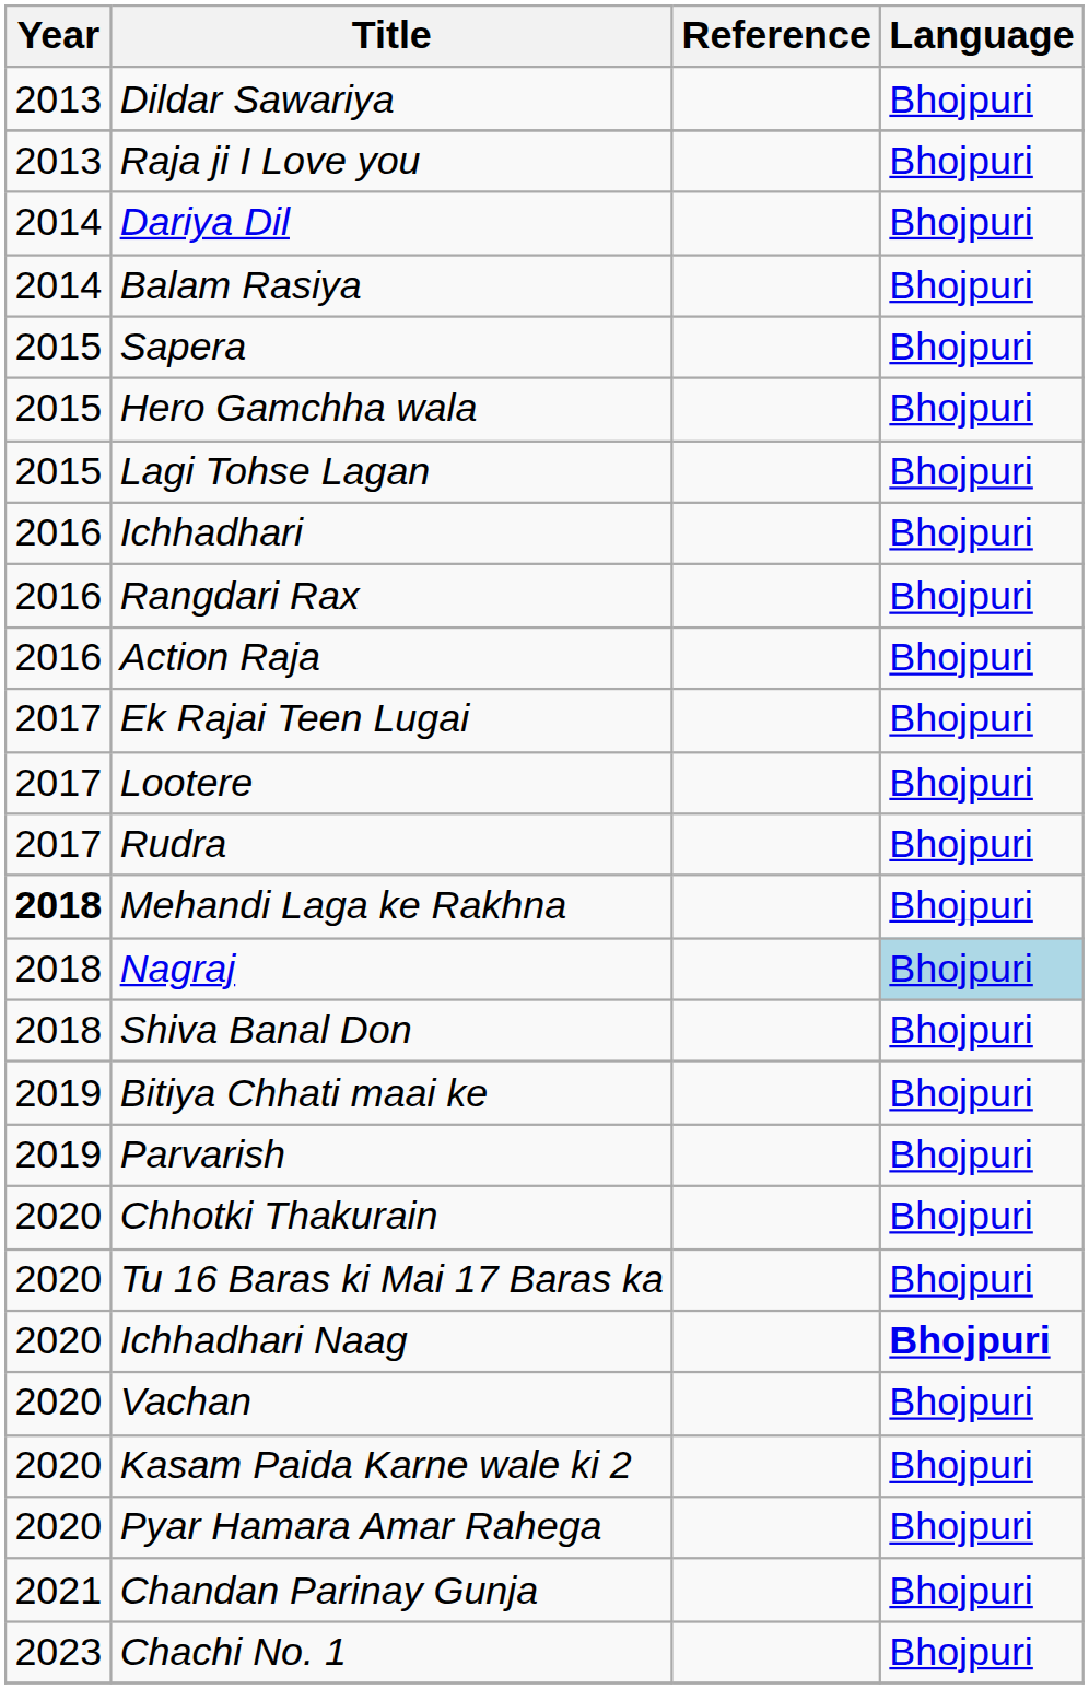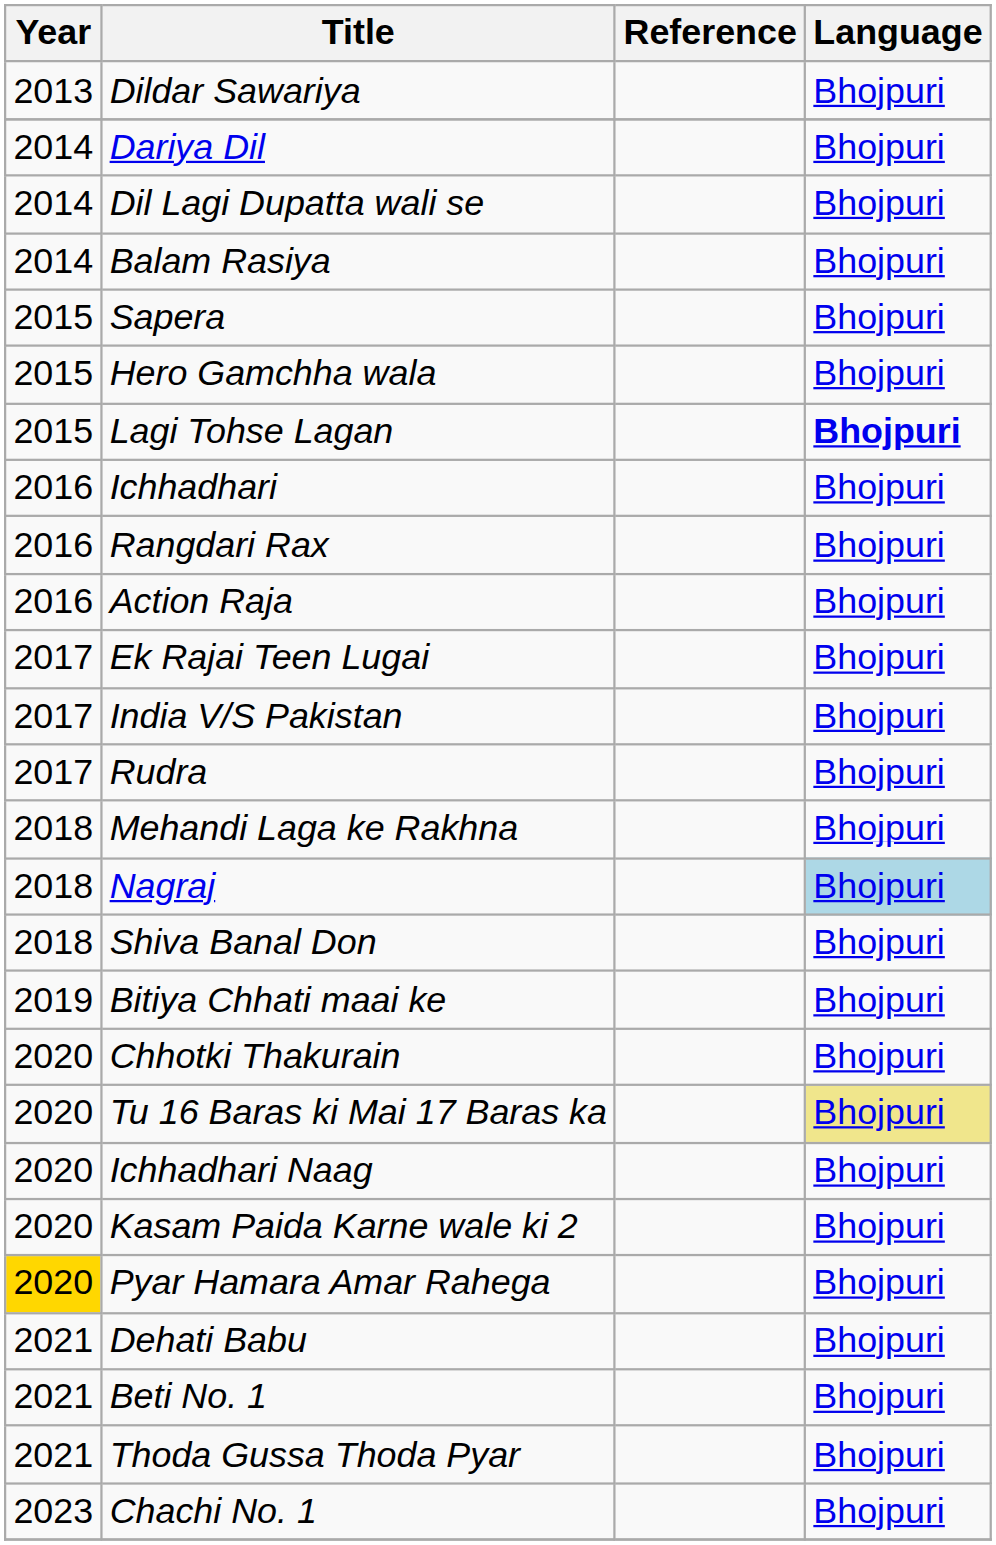- row: 2013 | Raja ji I Love you | Bhojpuri
+ row: 2014 | Dil Lagi Dupatta wali se | Bhojpuri
Lagi Tohse Lagan | Language: normal -> bold
+ row: 2017 | India V/S Pakistan | Bhojpuri
- row: 2017 | Lootere | Bhojpuri
Mehandi Laga ke Rakhna | Year: bold -> normal
- row: 2019 | Parvarish | Bhojpuri
Tu 16 Baras ki Mai 17 Baras ka | Language: no background -> khaki background
Ichhadhari Naag | Language: bold -> normal
- row: 2020 | Vachan | Bhojpuri
Pyar Hamara Amar Rahega | Year: no background -> gold background
+ row: 2021 | Dehati Babu | Bhojpuri
+ row: 2021 | Beti No. 1 | Bhojpuri
+ row: 2021 | Thoda Gussa Thoda Pyar | Bhojpuri
- row: 2021 | Chandan Parinay Gunja | Bhojpuri
